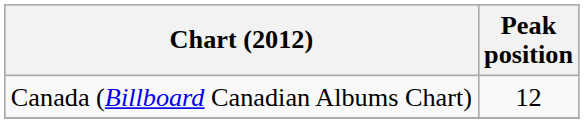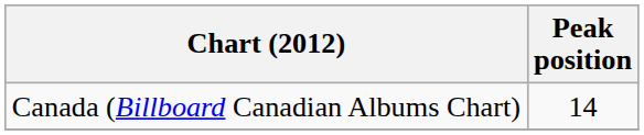Canada (Billboard Canadian Albums Chart) | Peak position: 12 -> 14
